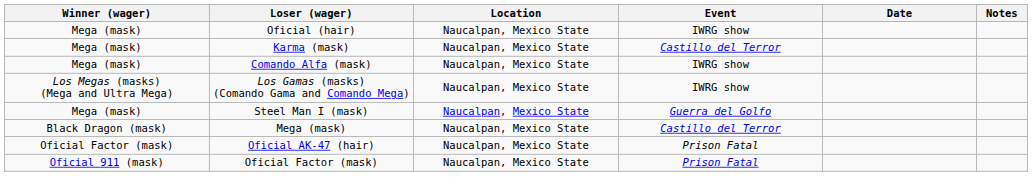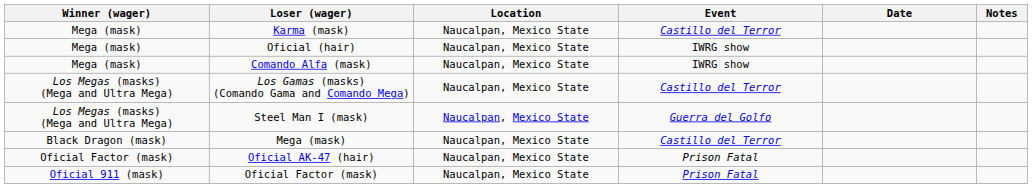rows swapped: Karma (mask) <-> Oficial (hair)
Los Gamas (masks) (Comando Gama and Comando Mega) | Event: IWRG show -> Castillo del Terror
Steel Man I (mask) | Winner (wager): Mega (mask) -> Los Megas (masks) (Mega and Ultra Mega)
